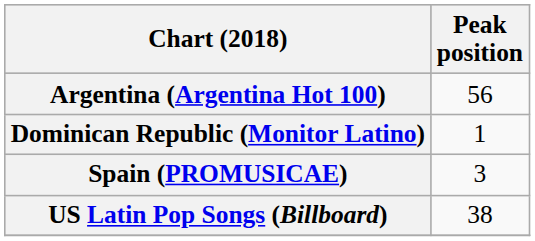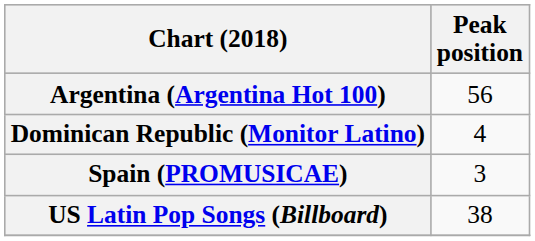Dominican Republic (Monitor Latino) | Peak position: 1 -> 4
